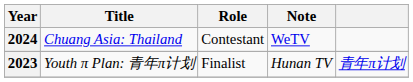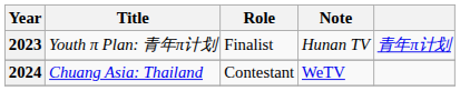rows swapped: 2023 <-> 2024
